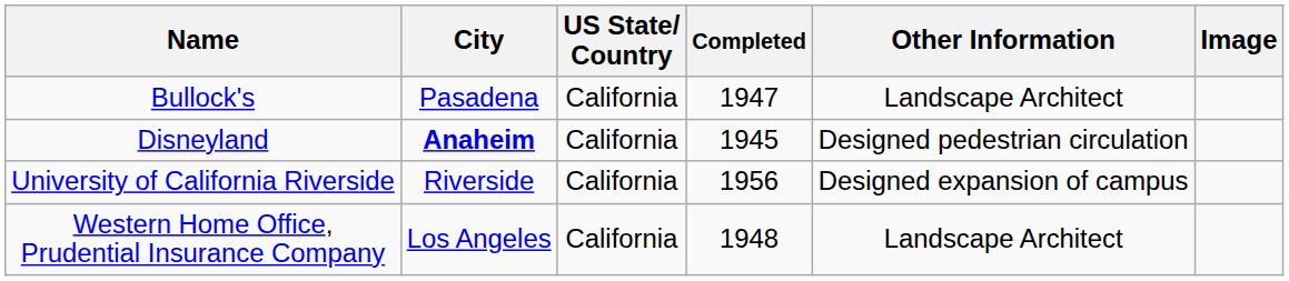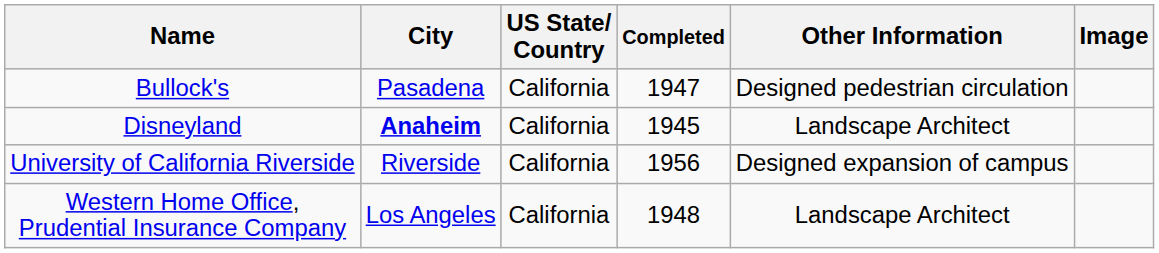Bullock's | Other Information: Landscape Architect -> Designed pedestrian circulation
Disneyland | Other Information: Designed pedestrian circulation -> Landscape Architect
